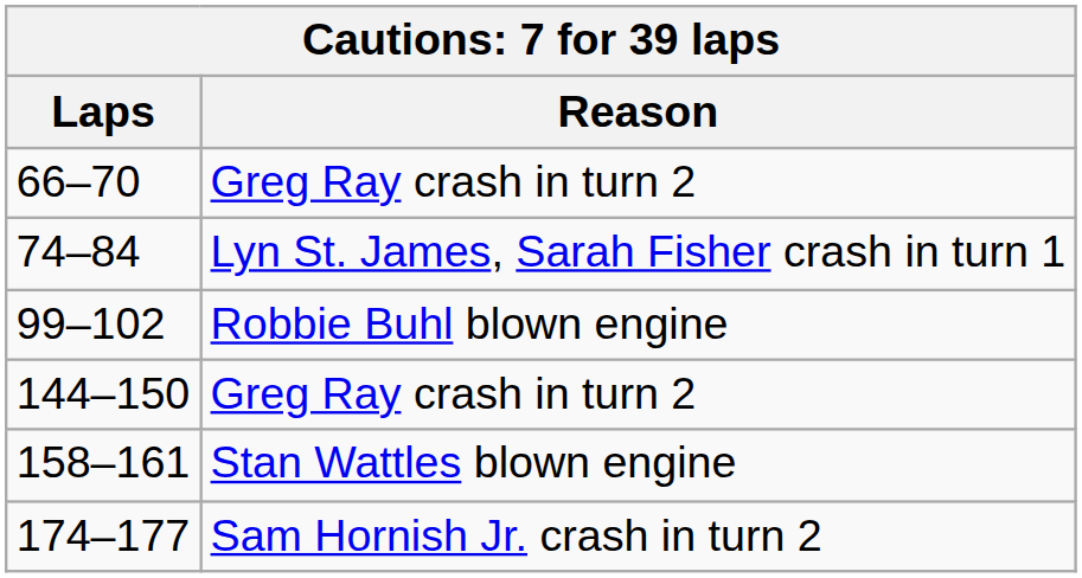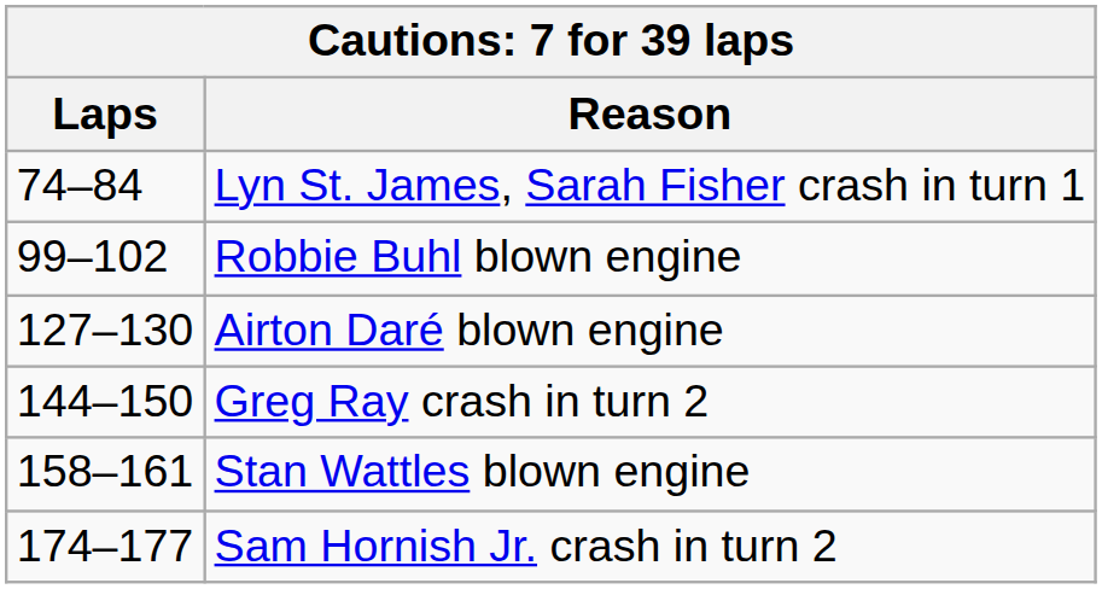- row: 66–70 | Greg Ray crash in turn 2
+ row: 127–130 | Airton Daré blown engine
